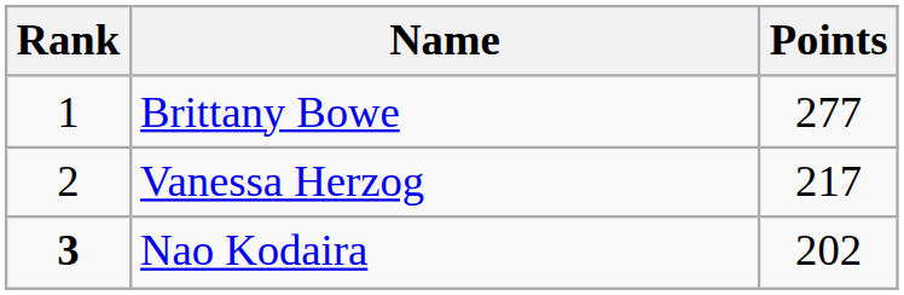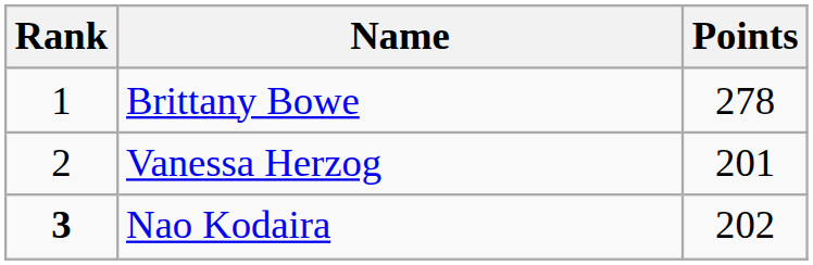Brittany Bowe | Points: 277 -> 278
Vanessa Herzog | Points: 217 -> 201
